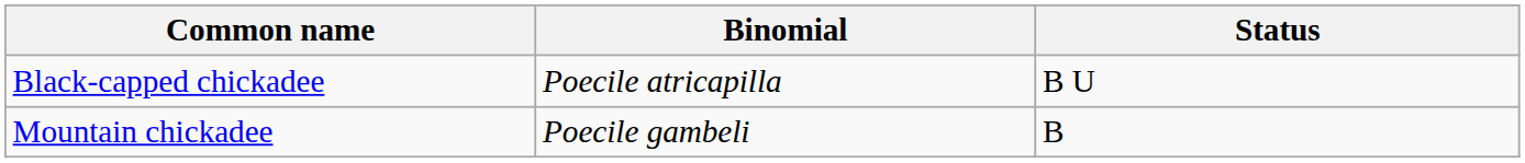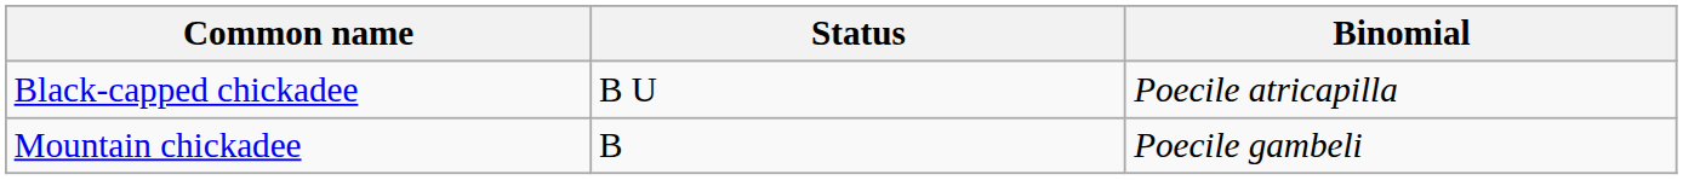columns swapped: Binomial <-> Status
